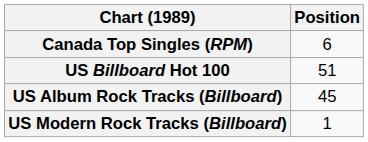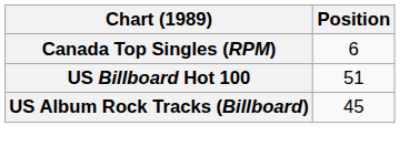- row: US Modern Rock Tracks (Billboard) | 1
